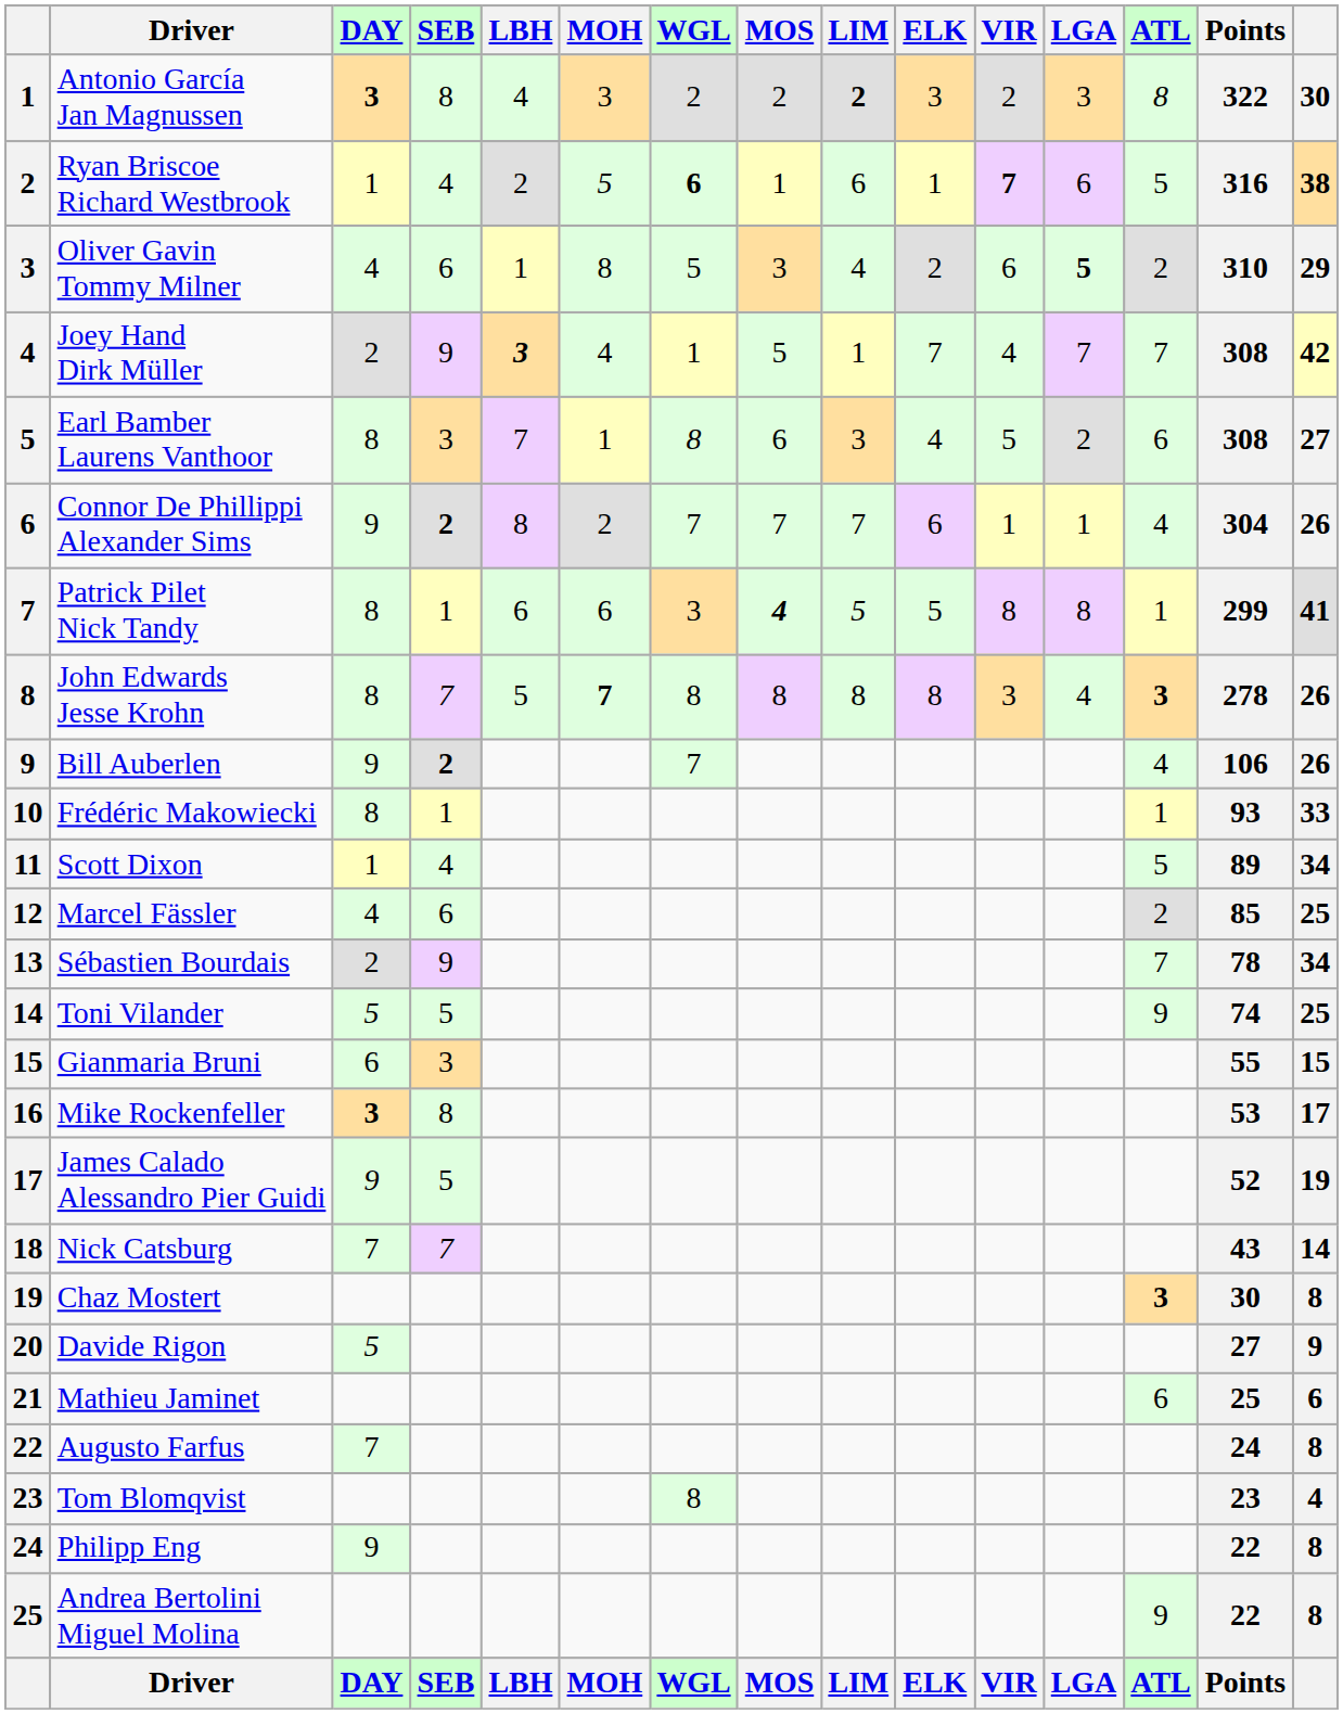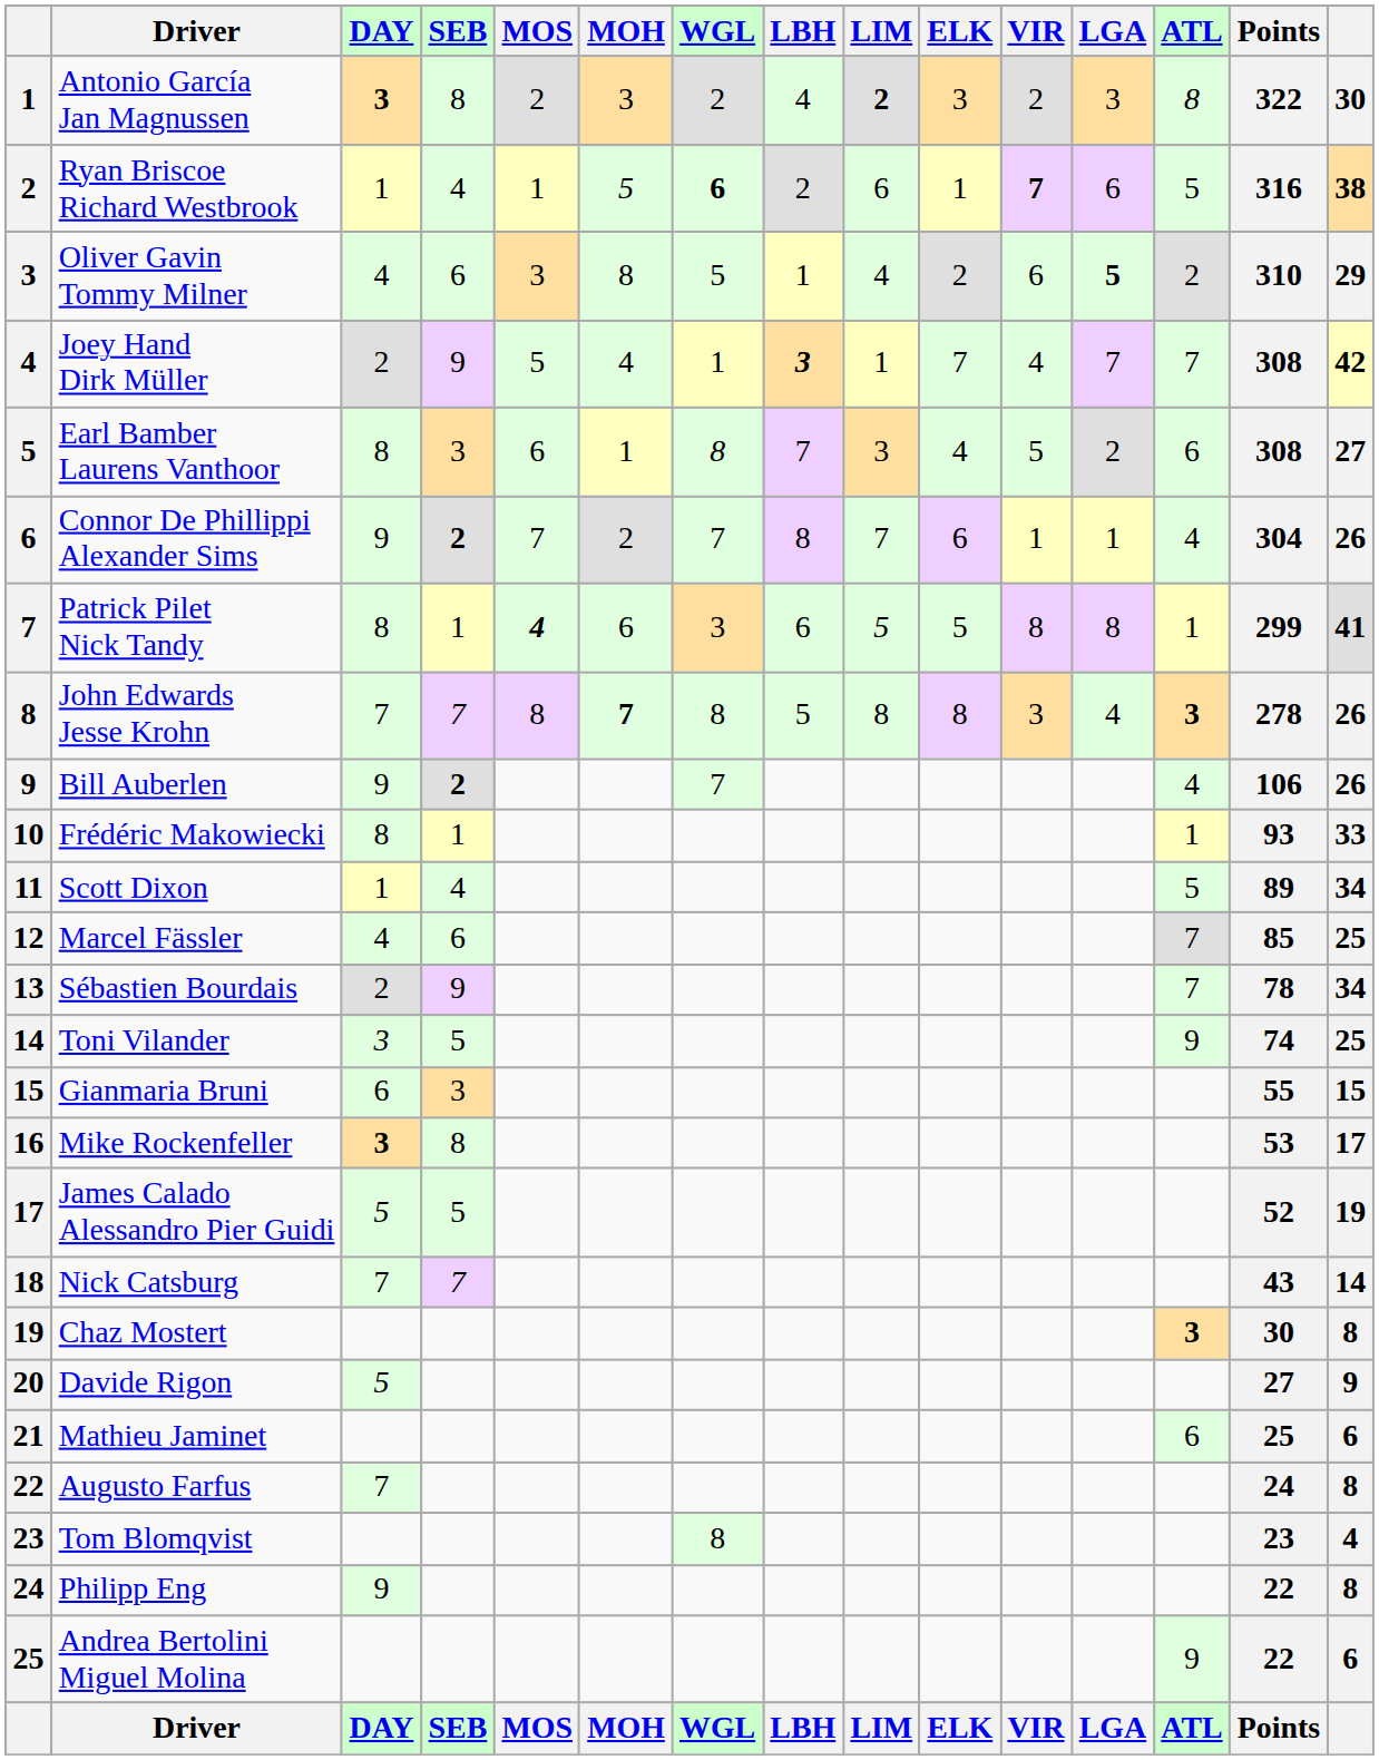columns swapped: LBH <-> MOS
John Edwards Jesse Krohn | DAY: 8 -> 7
Marcel Fässler | ATL: 2 -> 7
Toni Vilander | DAY: 5 -> 3
James Calado Alessandro Pier Guidi | DAY: 9 -> 5
Andrea Bertolini Miguel Molina | column 15: 8 -> 6
